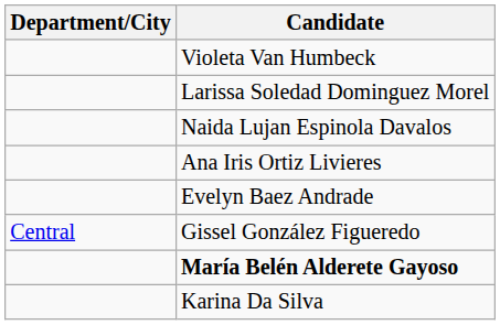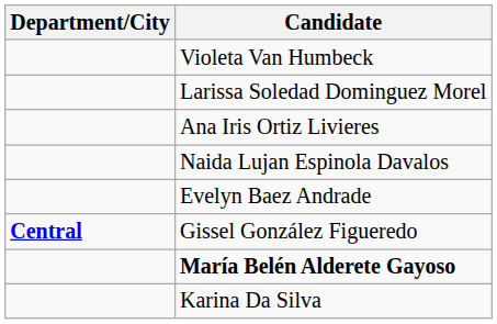rows swapped: Ana Iris Ortiz Livieres <-> Naida Lujan Espinola Davalos
Gissel González Figueredo | Department/City: normal -> bold
